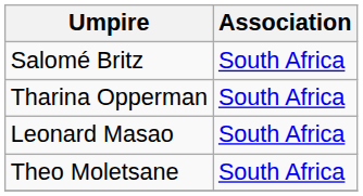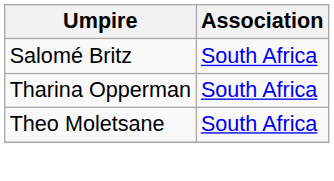- row: Leonard Masao | South Africa
